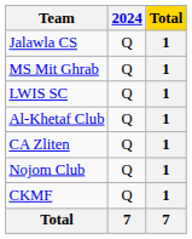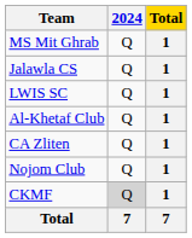rows swapped: MS Mit Ghrab <-> Jalawla CS
CKMF | 2024: no background -> lightgrey background
